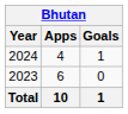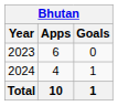rows swapped: 2023 <-> 2024
